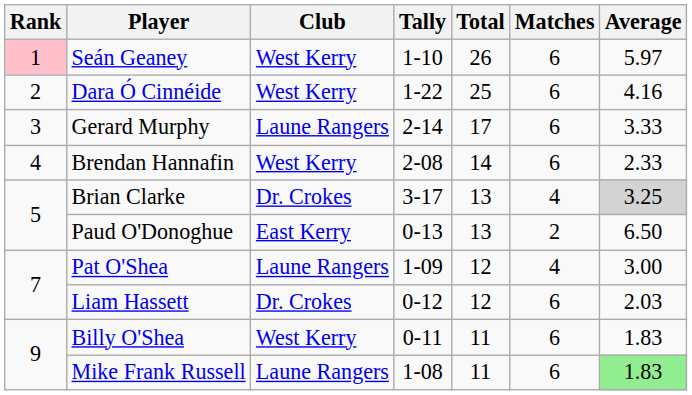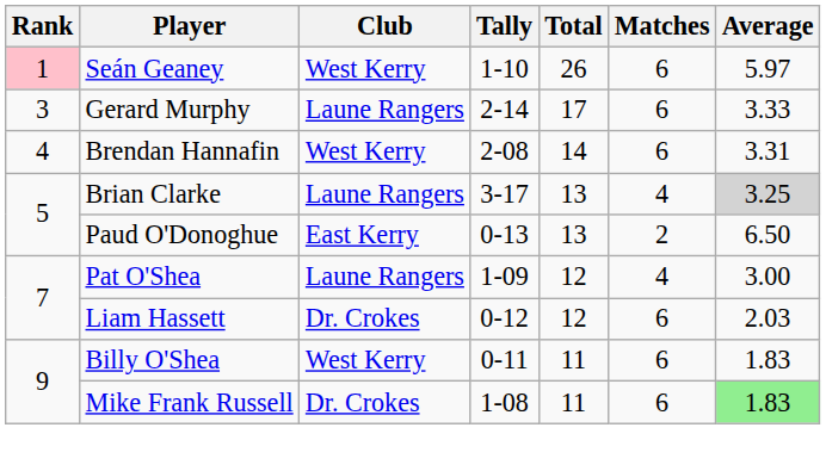- row: 2 | Dara Ó Cinnéide | West Kerry | 1-22 | 25 | 6 | 4.16
Brendan Hannafin | Average: 2.33 -> 3.31
Brian Clarke | Club: Dr. Crokes -> Laune Rangers
Mike Frank Russell | Club: Laune Rangers -> Dr. Crokes
